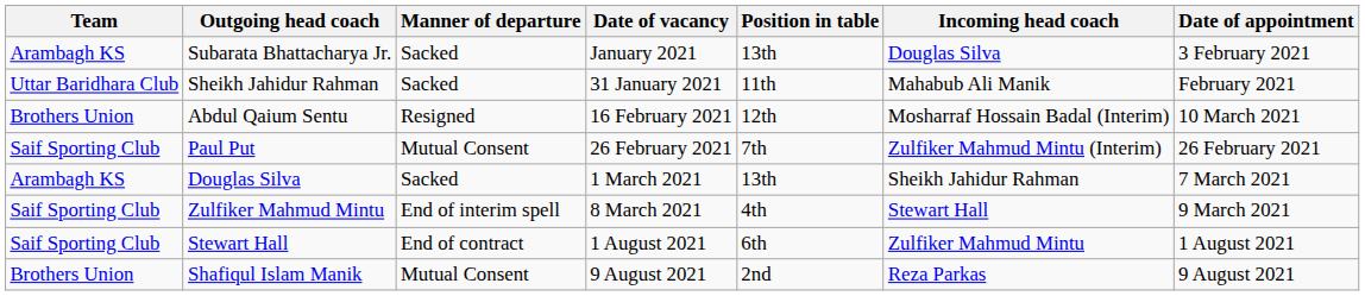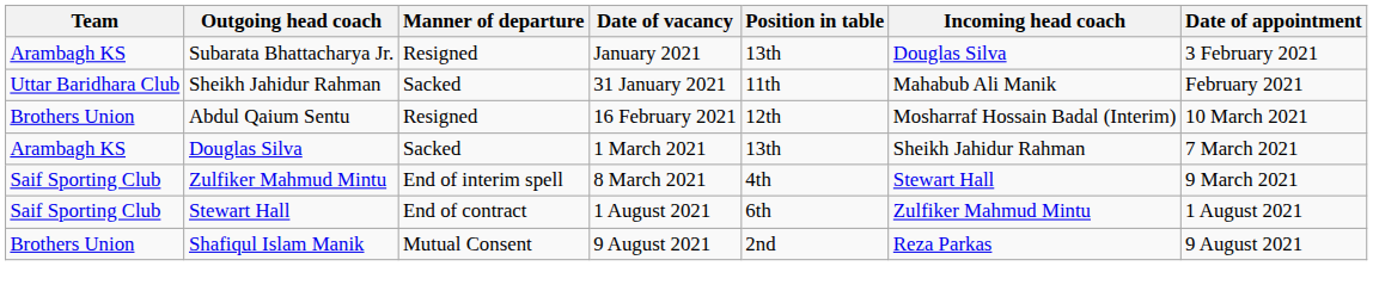Subarata Bhattacharya Jr. | Manner of departure: Sacked -> Resigned
- row: Saif Sporting Club | Paul Put | Mutual Consent | 26 February 2021 | 7th | Zulfiker Mahmud Mintu (Interim) | 26 February 2021
